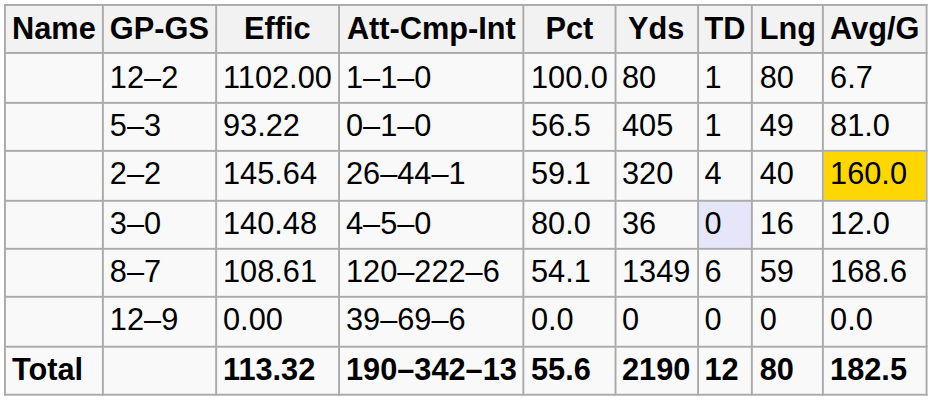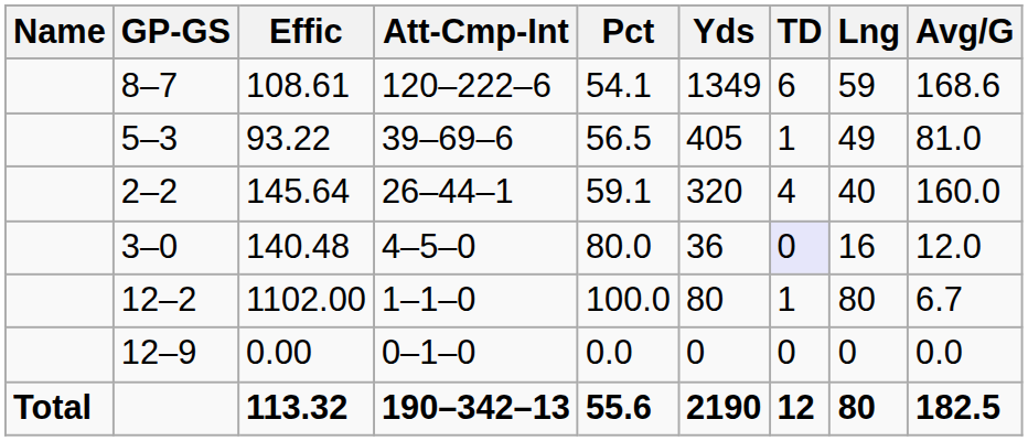rows swapped: 8–7 <-> 12–2
5–3 | Att-Cmp-Int: 0–1–0 -> 39–69–6
2–2 | Avg/G: gold background -> no background
12–9 | Att-Cmp-Int: 39–69–6 -> 0–1–0
